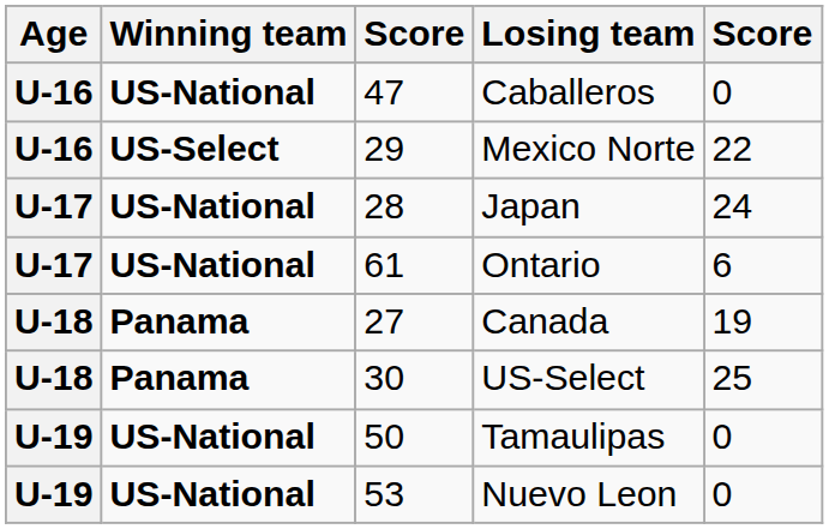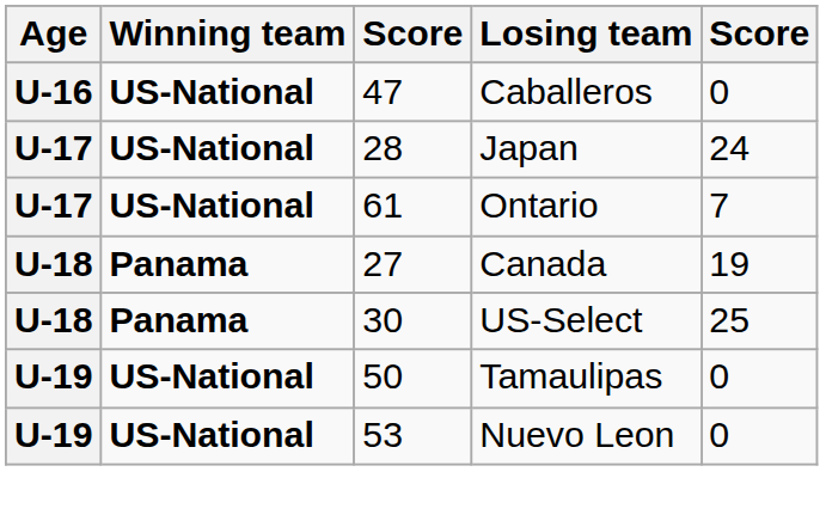- row: U-16 | US-Select | 29 | Mexico Norte | 22
Ontario | column 5: 6 -> 7
